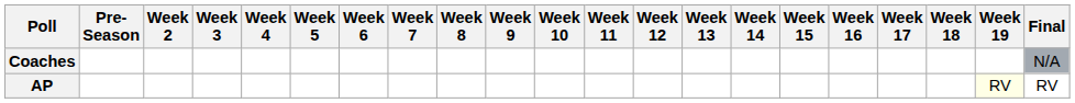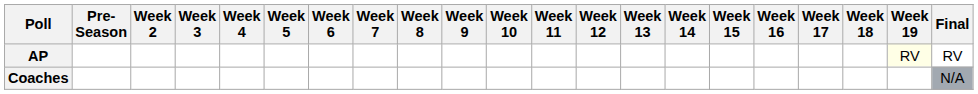rows swapped: AP <-> Coaches
